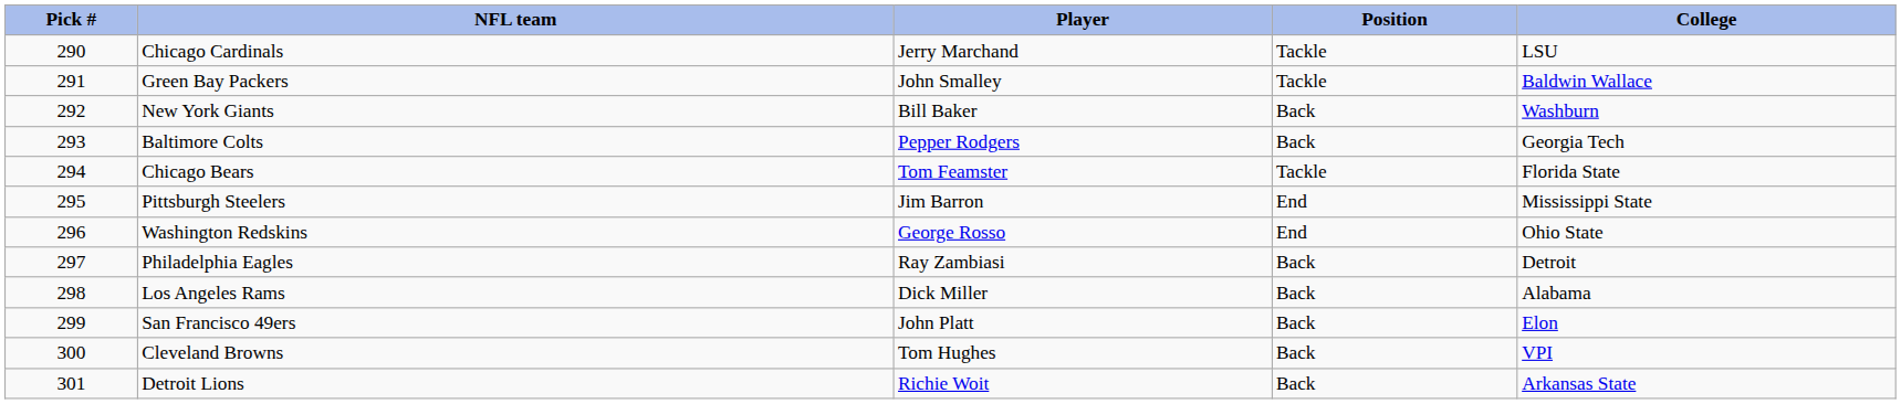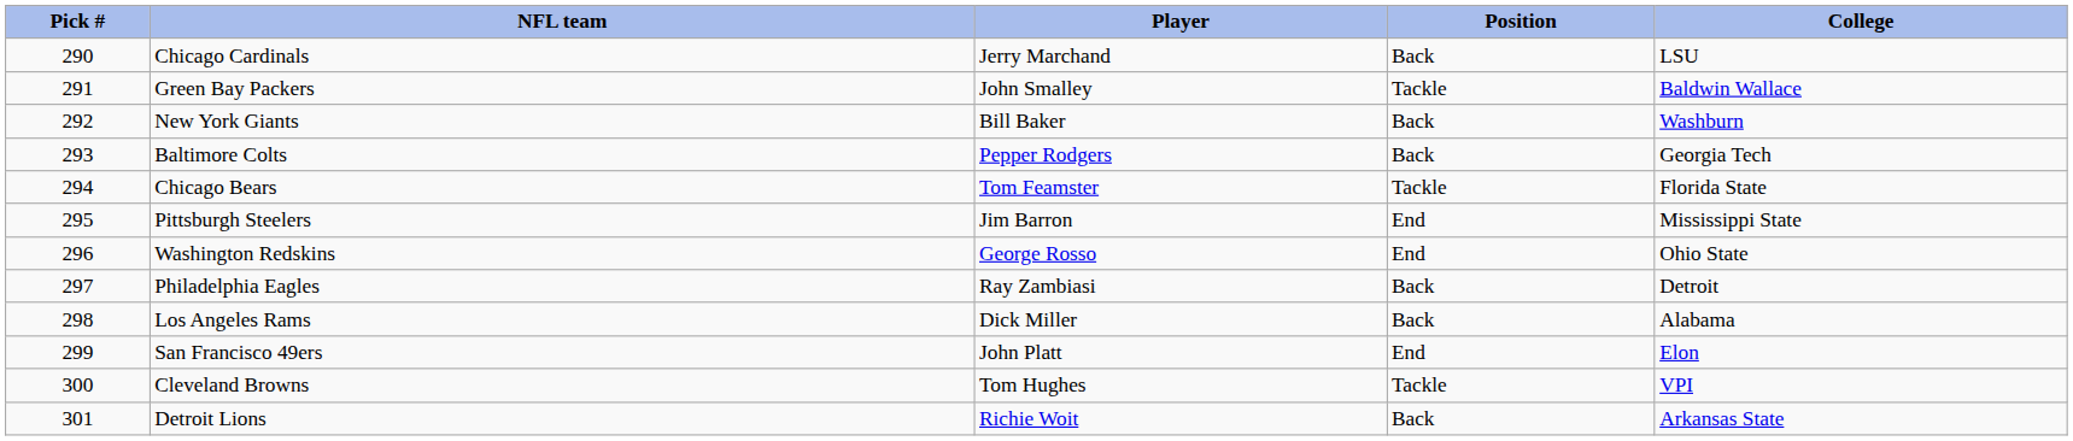Chicago Cardinals | Position: Tackle -> Back
San Francisco 49ers | Position: Back -> End
Cleveland Browns | Position: Back -> Tackle
